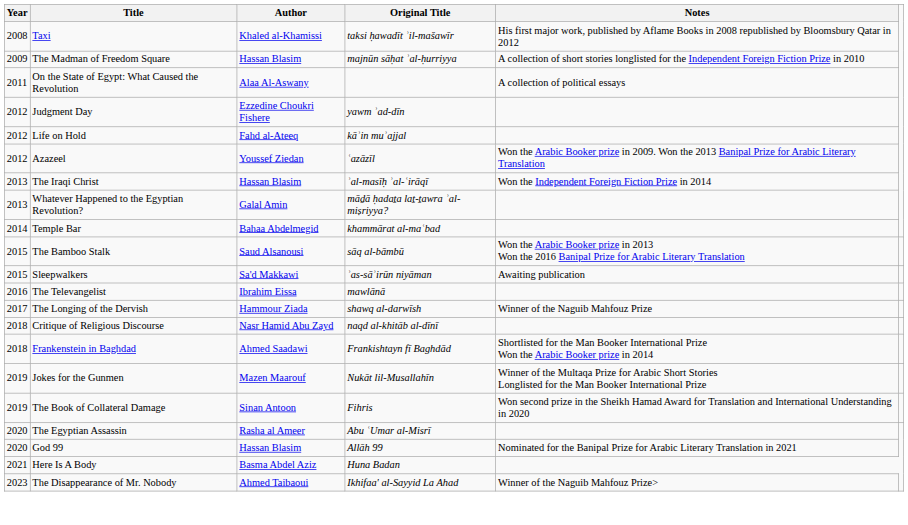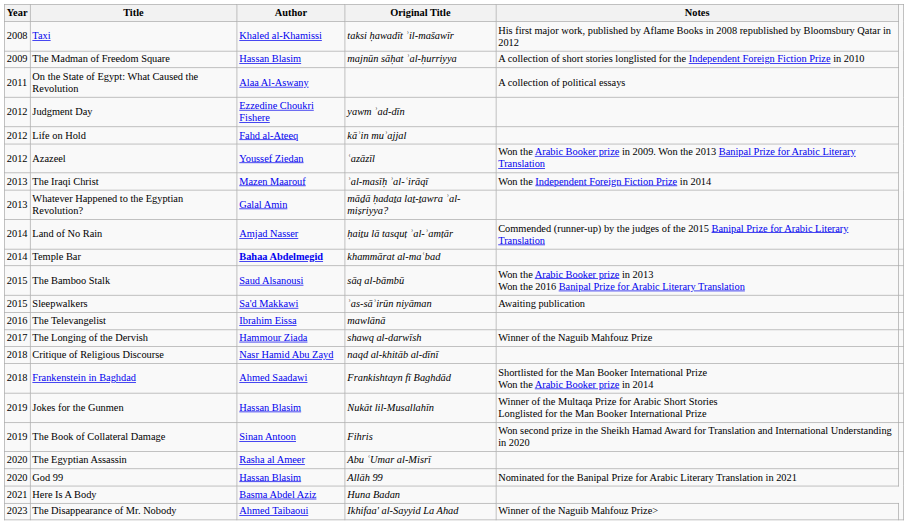The Iraqi Christ | Author: Hassan Blasim -> Mazen Maarouf
+ row: 2014 | Land of No Rain | Amjad Nasser | ḥaiṯu lā tasquṭ ʾal-ʾamṭār | Commended (runner-up) by the judges of the 2015 Banipal Prize for Arabic Literary Translation
Temple Bar | Author: normal -> bold
Jokes for the Gunmen | Author: Mazen Maarouf -> Hassan Blasim
